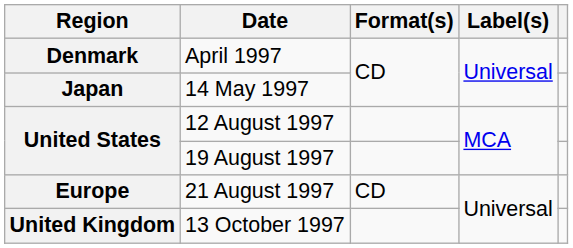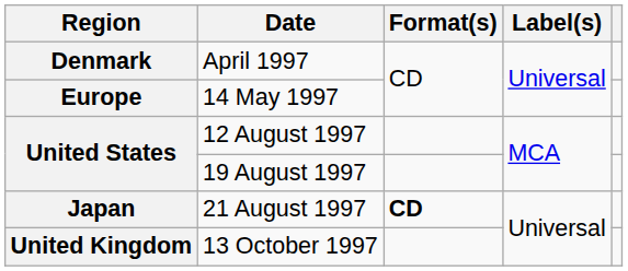14 May 1997 | Region: Japan -> Europe
21 August 1997 | Region: Europe -> Japan
21 August 1997 | Format(s): normal -> bold
